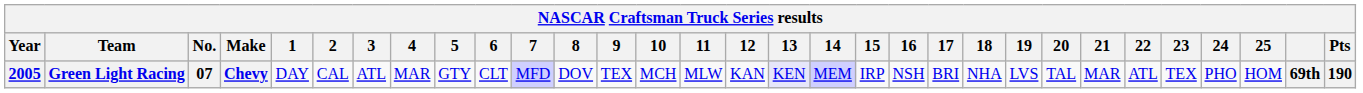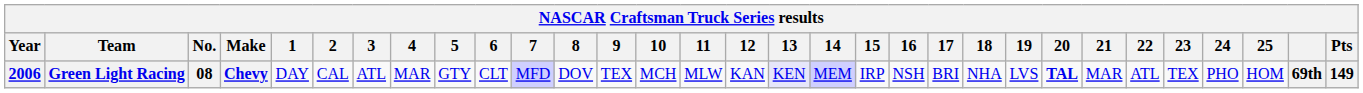Green Light Racing | Year: 2005 -> 2006
Green Light Racing | No.: 07 -> 08
Green Light Racing | 20: normal -> bold
Green Light Racing | Pts: 190 -> 149
